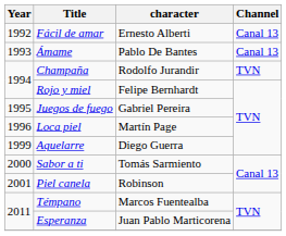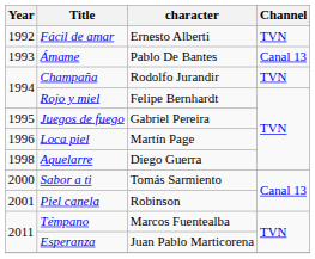Fácil de amar | Channel: Canal 13 -> TVN
Aquelarre | Year: 1999 -> 1998
